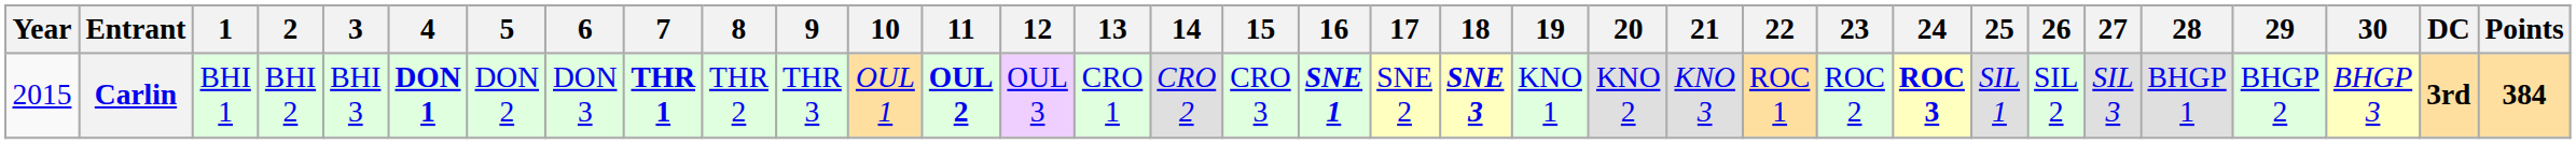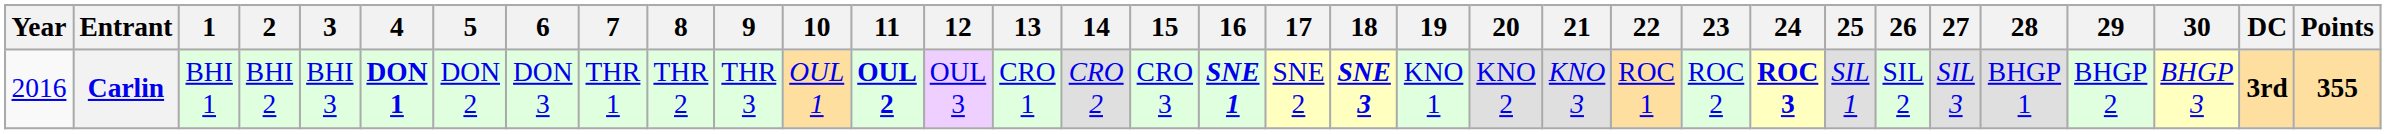Carlin | Year: 2015 -> 2016
Carlin | 7: bold -> normal
Carlin | Points: 384 -> 355
